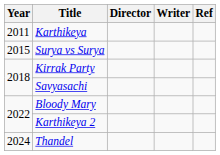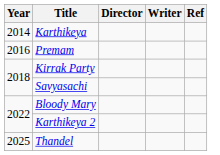Karthikeya | Year: 2011 -> 2014
- row: 2015 | Surya vs Surya
+ row: 2016 | Premam
Thandel | Year: 2024 -> 2025
